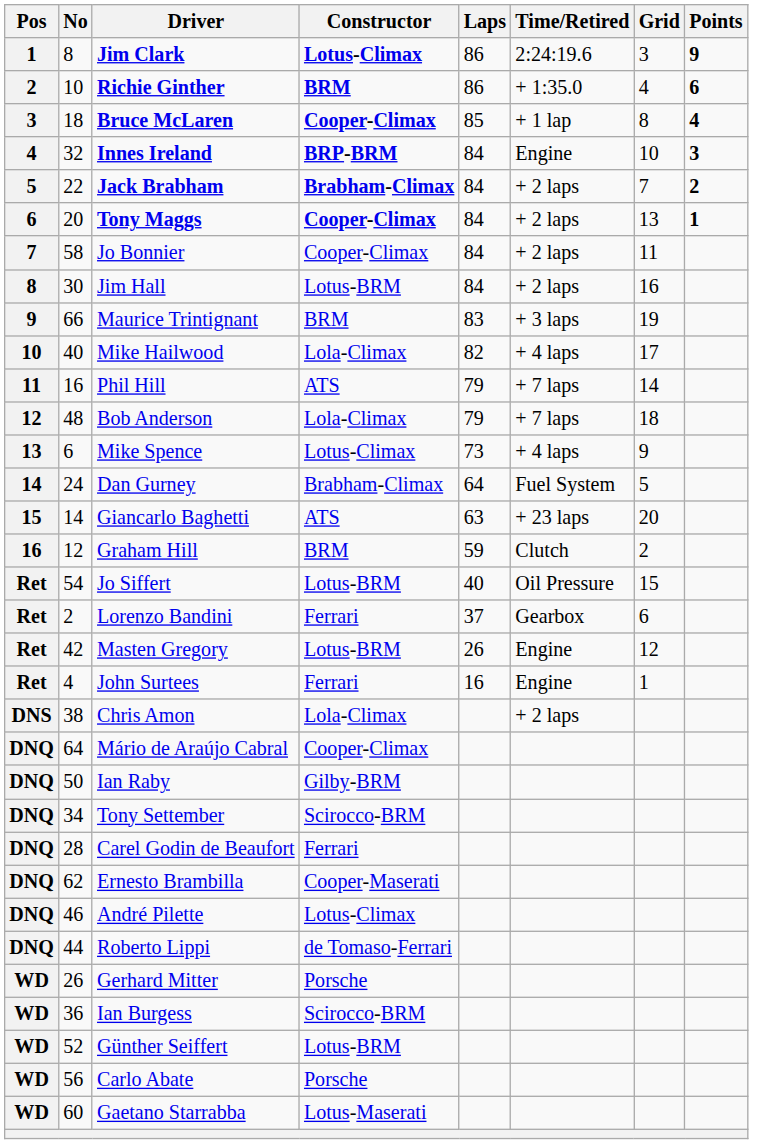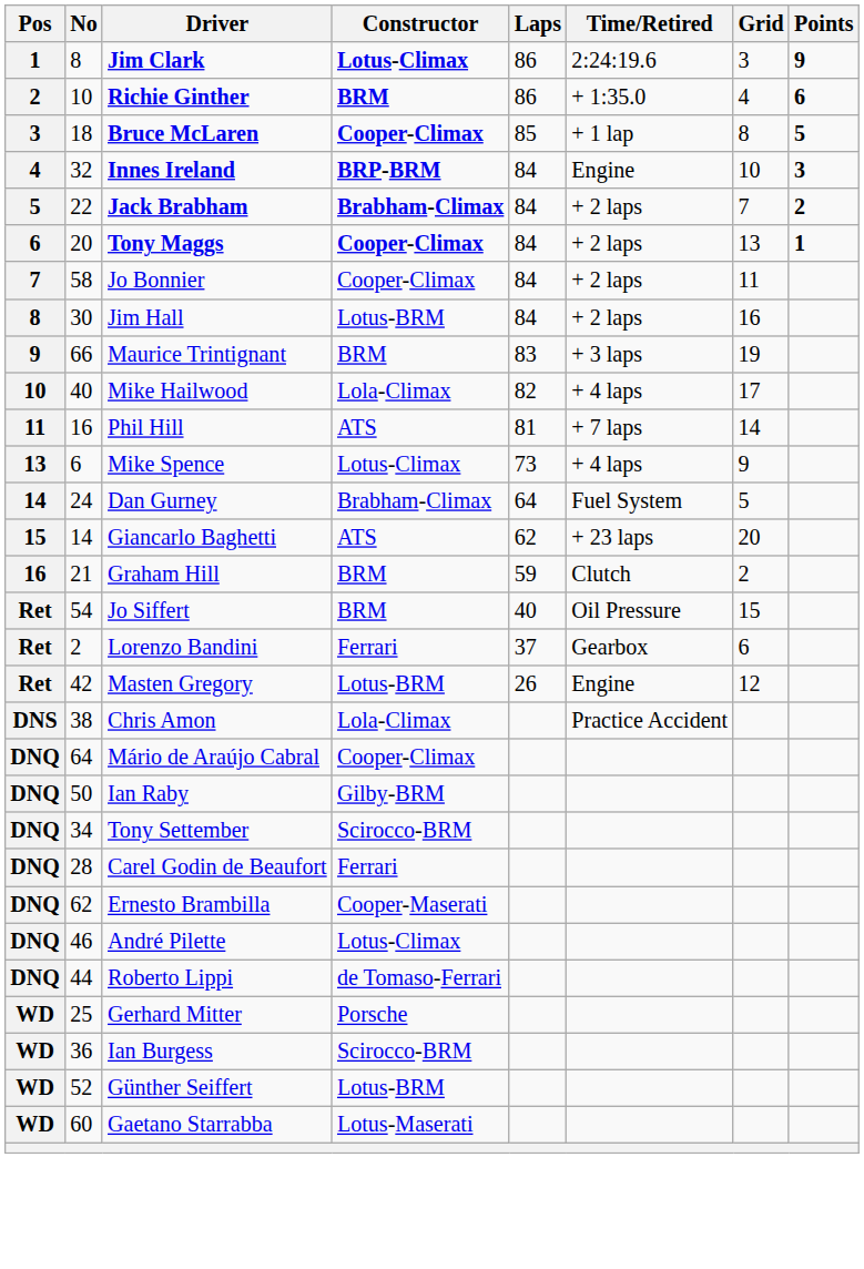Bruce McLaren | Points: 4 -> 5
Phil Hill | Laps: 79 -> 81
- row: 12 | 48 | Bob Anderson | Lola-Climax | 79 | + 7 laps | 18
Giancarlo Baghetti | Laps: 63 -> 62
Graham Hill | No: 12 -> 21
Jo Siffert | Constructor: Lotus-BRM -> BRM
- row: Ret | 4 | John Surtees | Ferrari | 16 | Engine | 1
Chris Amon | Time/Retired: + 2 laps -> Practice Accident
Gerhard Mitter | No: 26 -> 25
- row: WD | 56 | Carlo Abate | Porsche
